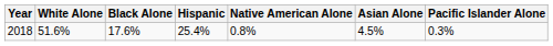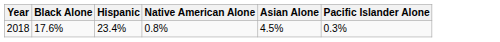- column: White Alone | 51.6%
2018 | Hispanic: 25.4% -> 23.4%
